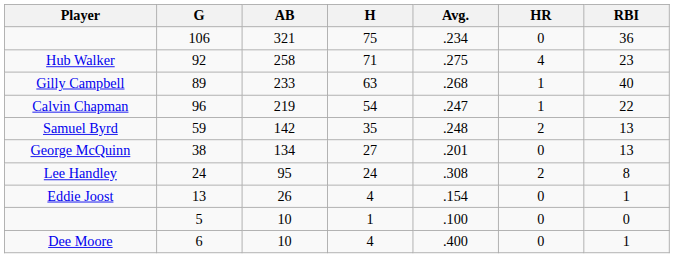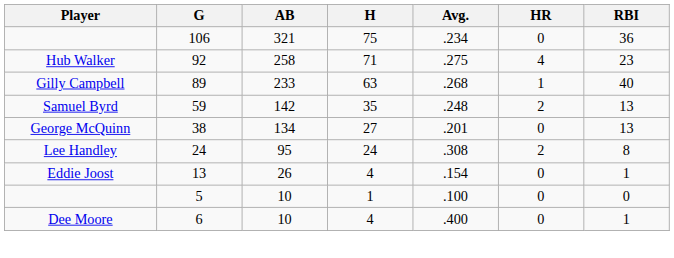- row: Calvin Chapman | 96 | 219 | 54 | .247 | 1 | 22
